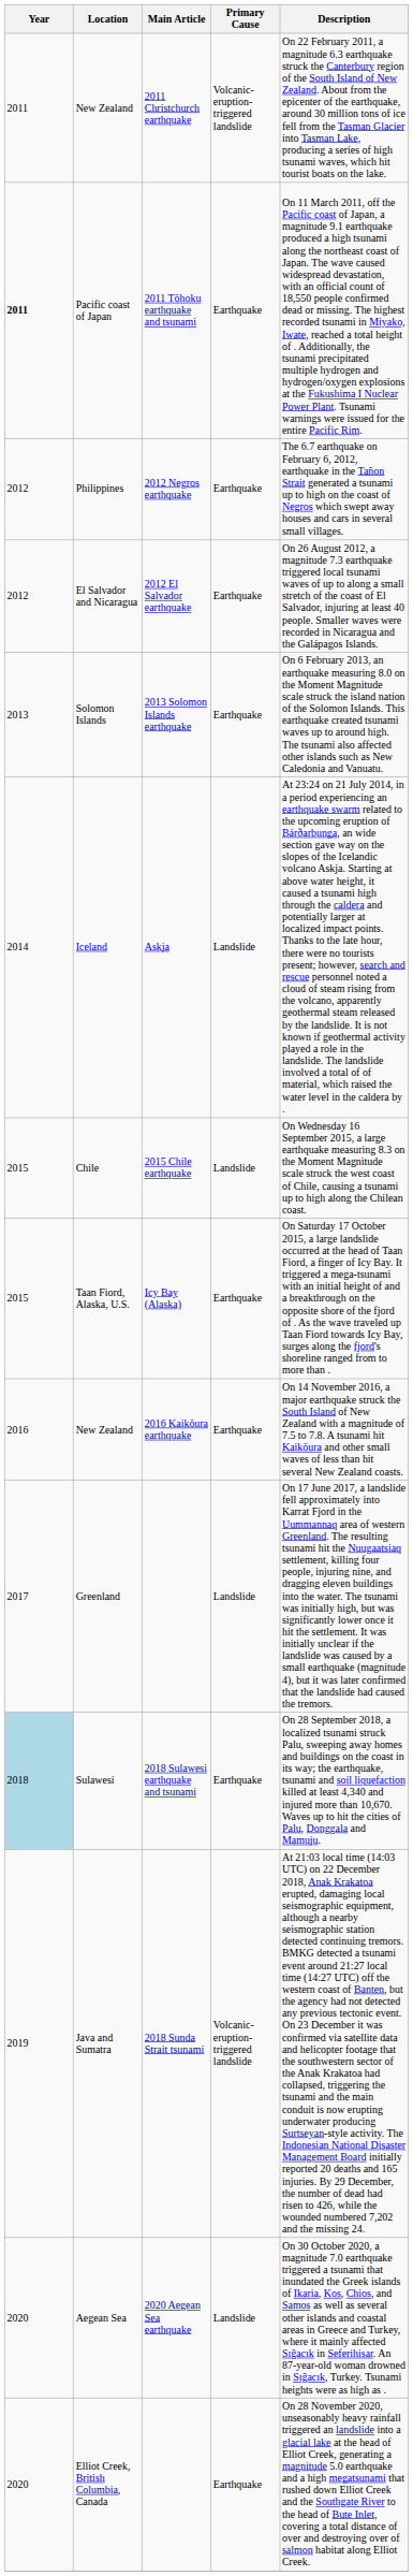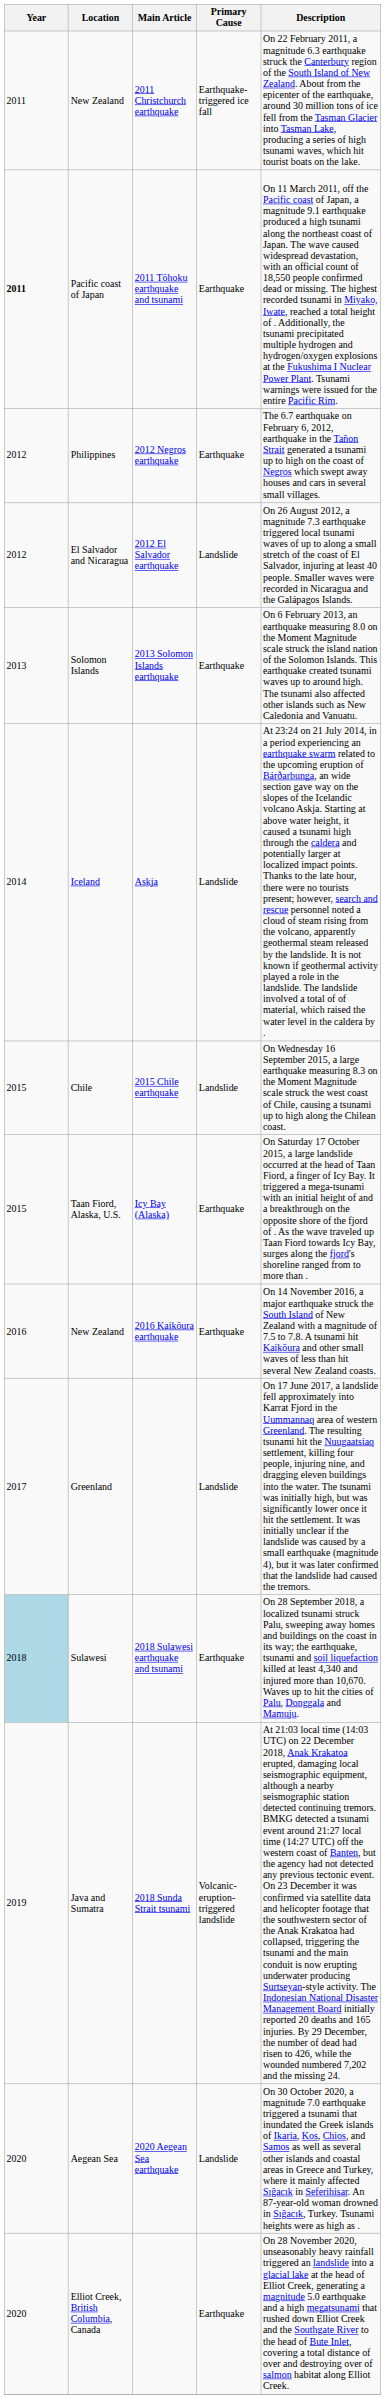New Zealand / 2011 Christchurch earthquake | Primary Cause: Volcanic-eruption-triggered landslide -> Earthquake-triggered ice fall
El Salvador and Nicaragua | Primary Cause: Earthquake -> Landslide
